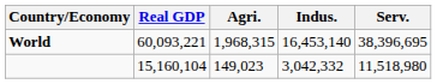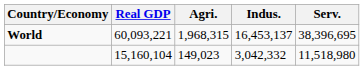World | Indus.: 16,453,140 -> 16,453,137
